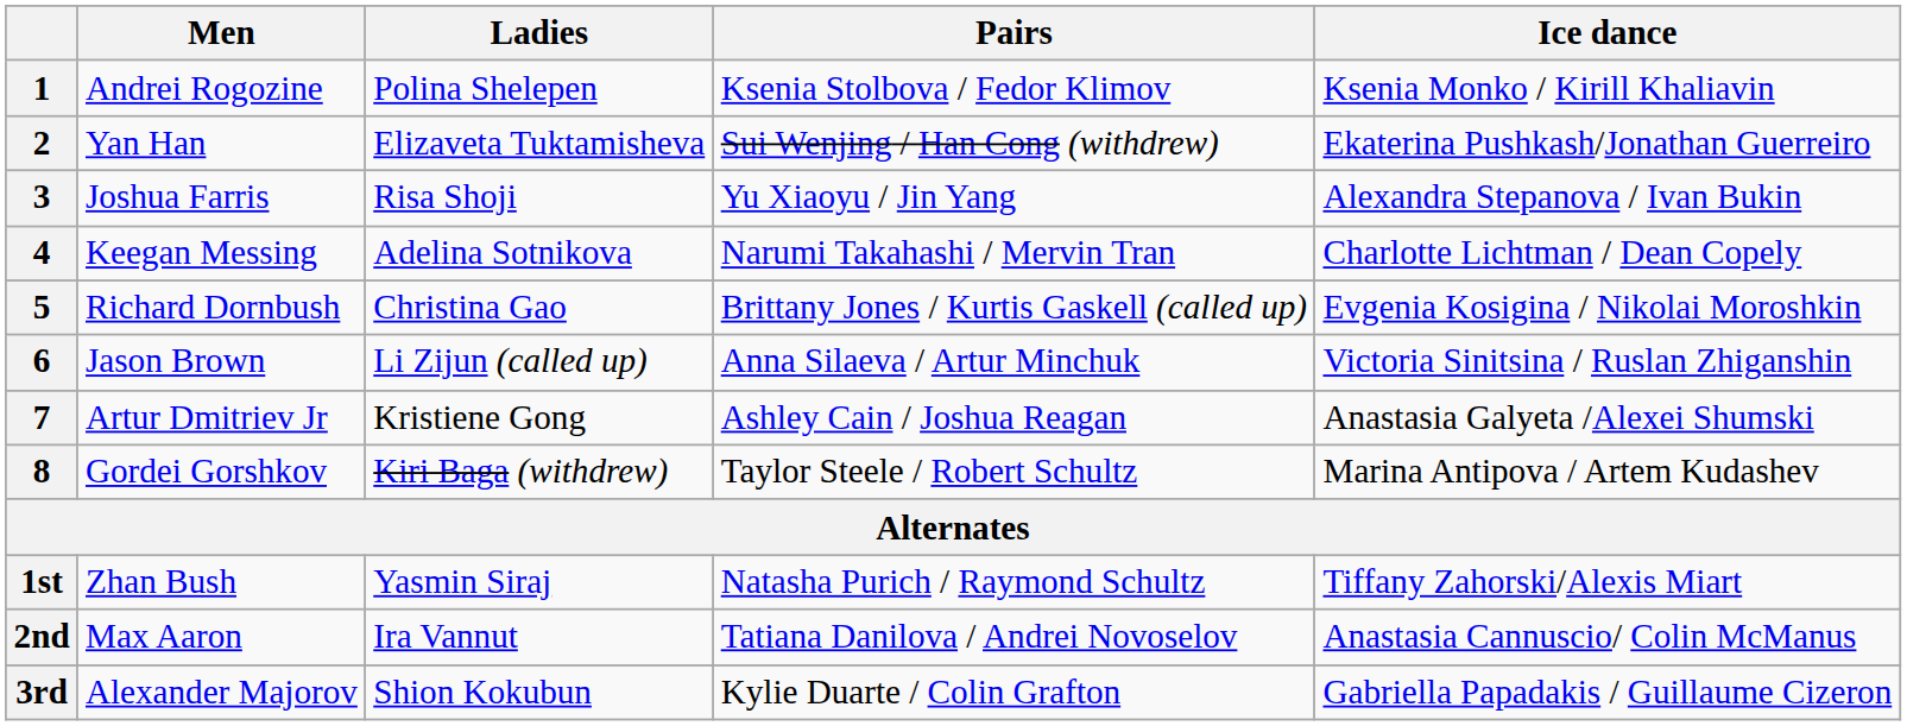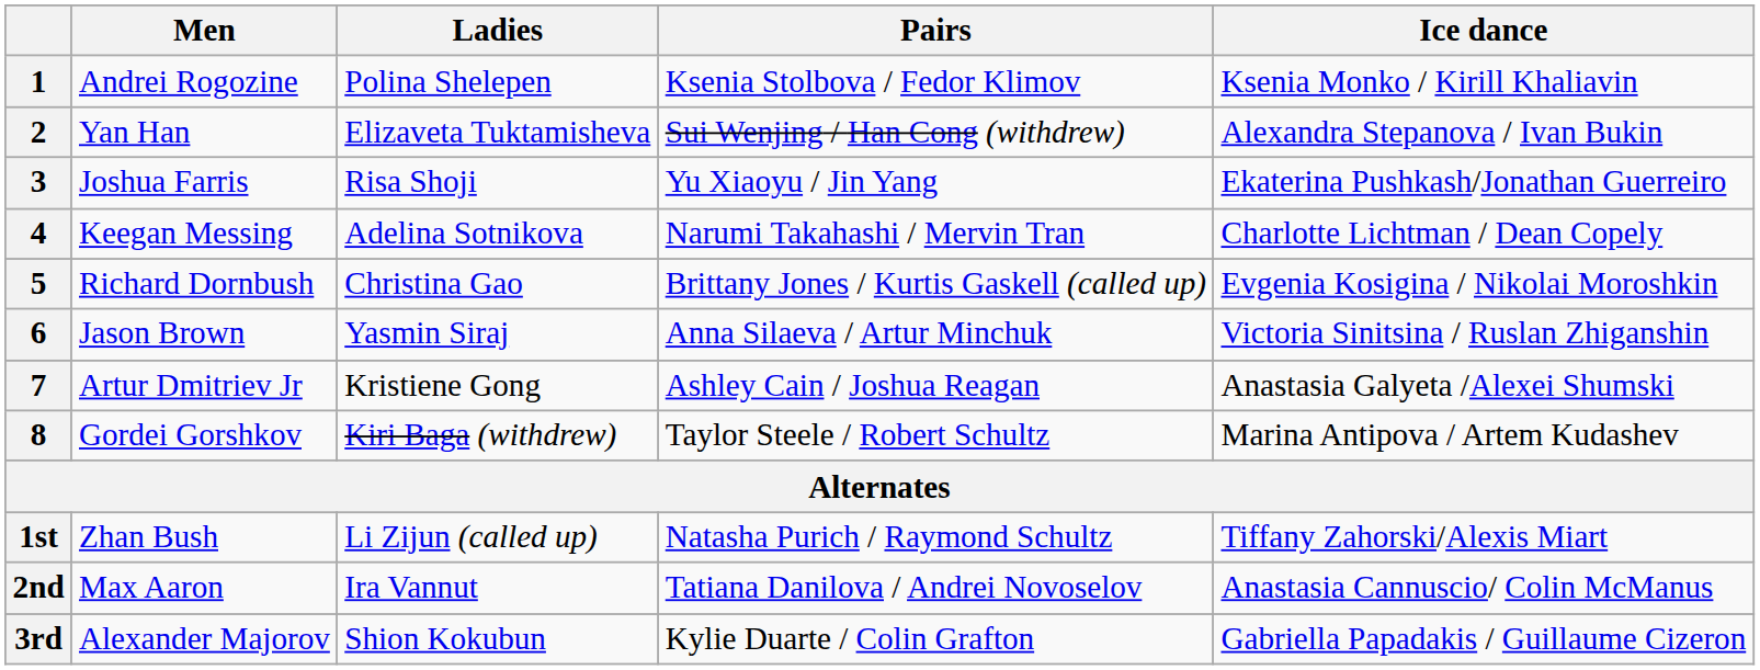2 | Ice dance: Ekaterina Pushkash/Jonathan Guerreiro -> Alexandra Stepanova / Ivan Bukin
3 | Ice dance: Alexandra Stepanova / Ivan Bukin -> Ekaterina Pushkash/Jonathan Guerreiro
6 | Ladies: Li Zijun (called up) -> Yasmin Siraj
1st | Ladies: Yasmin Siraj -> Li Zijun (called up)
